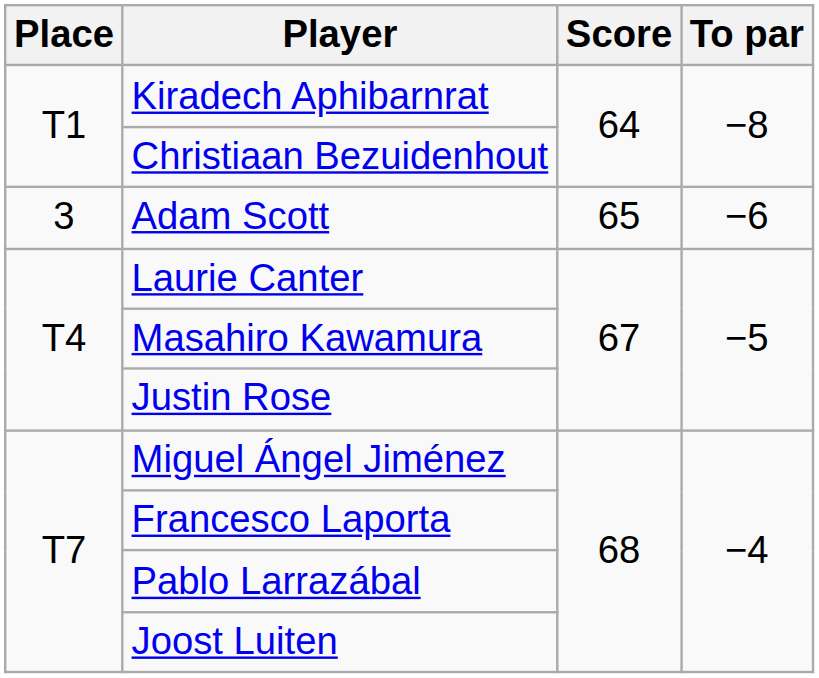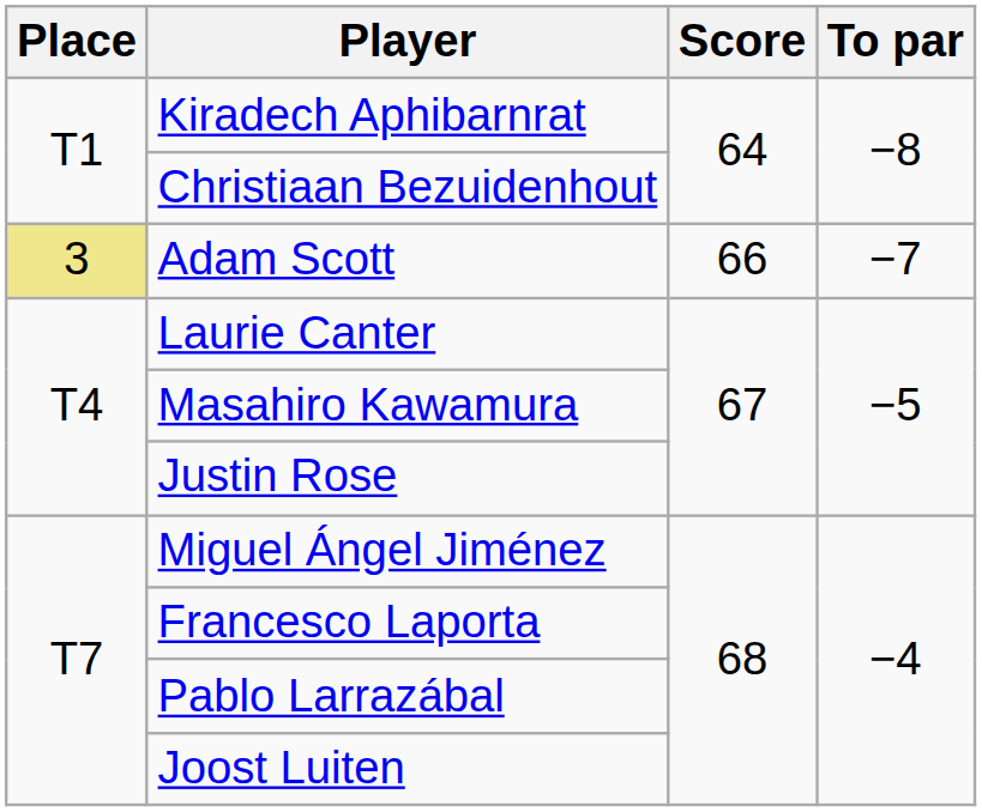Adam Scott | Place: no background -> khaki background
Adam Scott | Score: 65 -> 66
Adam Scott | To par: −6 -> −7
